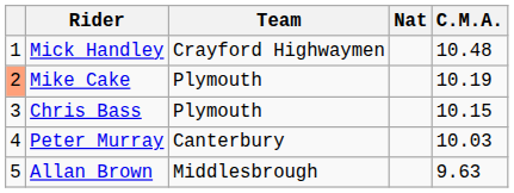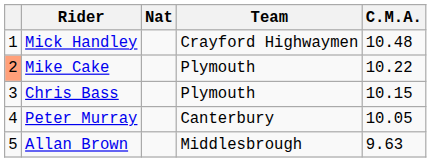columns swapped: Nat <-> Team
Mike Cake | C.M.A.: 10.19 -> 10.22
Peter Murray | C.M.A.: 10.03 -> 10.05
